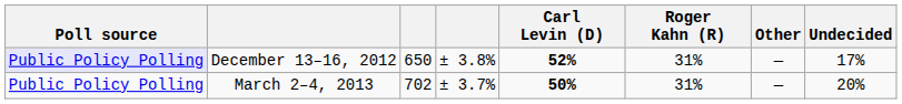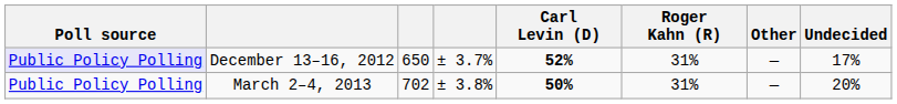December 13–16, 2012 | column 4: ± 3.8% -> ± 3.7%
March 2–4, 2013 | column 4: ± 3.7% -> ± 3.8%
